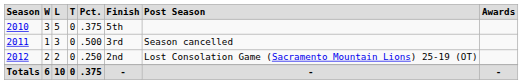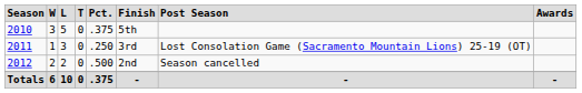2011 | column 5: .500 -> .250
2011 | column 7: Season cancelled -> Lost Consolation Game (Sacramento Mountain Lions) 25-19 (OT)
2012 | column 5: .250 -> .500
2012 | column 7: Lost Consolation Game (Sacramento Mountain Lions) 25-19 (OT) -> Season cancelled
